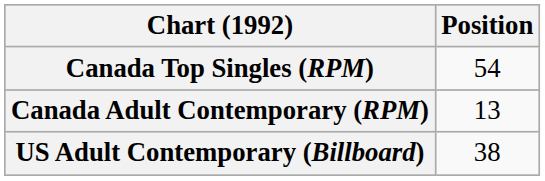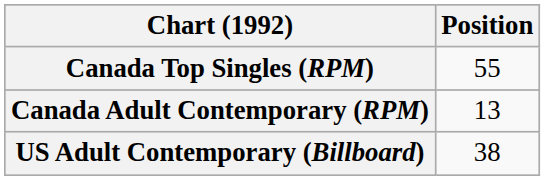Canada Top Singles (RPM) | Position: 54 -> 55
